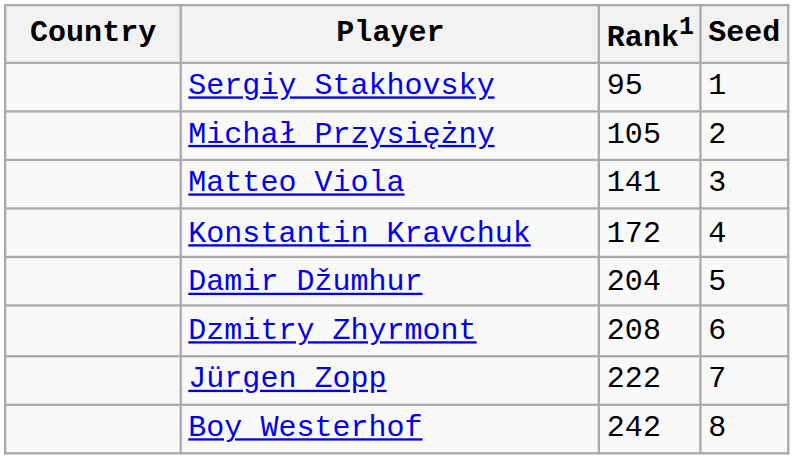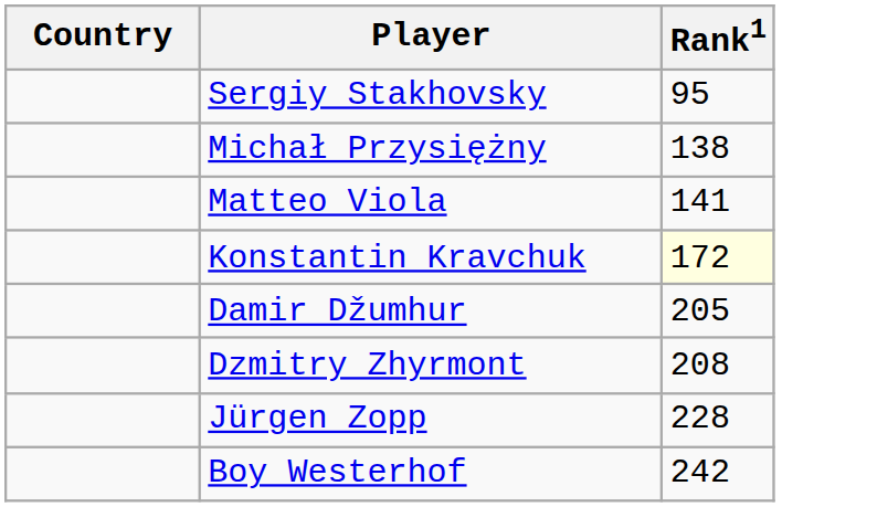- column: Seed | 1 | 2 | 3 | 4 | 5 | 6 | 7 | 8
Michał Przysiężny | Rank1: 105 -> 138
Konstantin Kravchuk | Rank1: no background -> lightyellow background
Damir Džumhur | Rank1: 204 -> 205
Jürgen Zopp | Rank1: 222 -> 228
